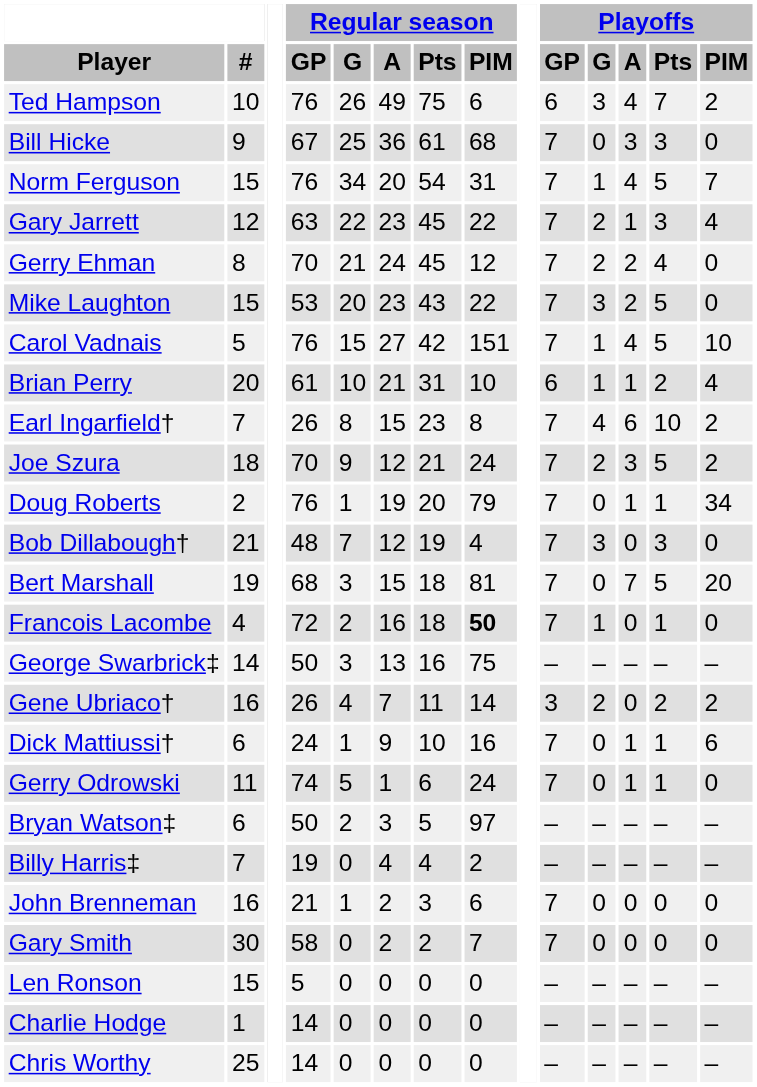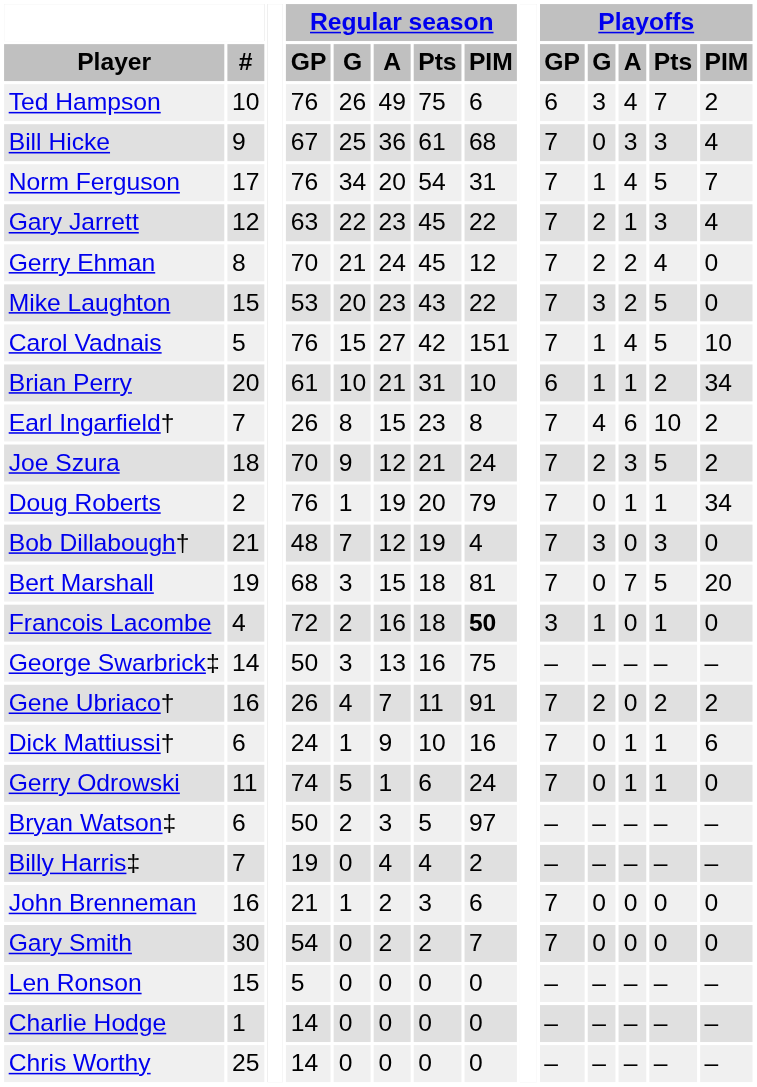Bill Hicke | Playoffs / PIM: 0 -> 4
Norm Ferguson | #: 15 -> 17
Brian Perry | Playoffs / PIM: 4 -> 34
Francois Lacombe | Playoffs / GP: 7 -> 3
Gene Ubriaco† | Regular season / PIM: 14 -> 91
Gene Ubriaco† | Playoffs / GP: 3 -> 7
Gary Smith | Regular season / GP: 58 -> 54
